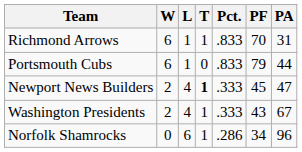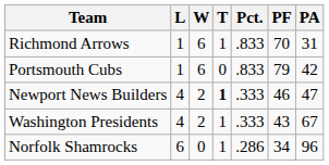columns swapped: W <-> L
Portsmouth Cubs | PA: 44 -> 42
Newport News Builders | PF: 45 -> 46
